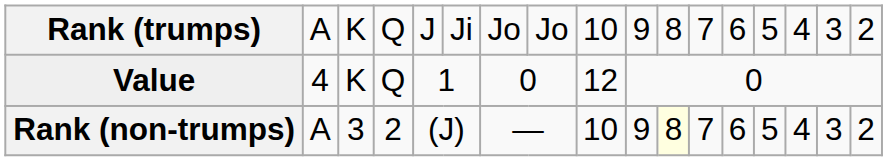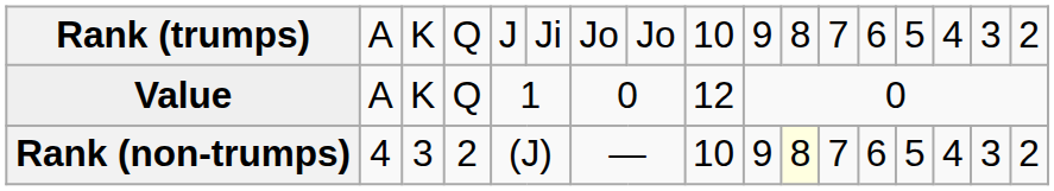Value | column 2: 4 -> A
Rank (non-trumps) | column 2: A -> 4
